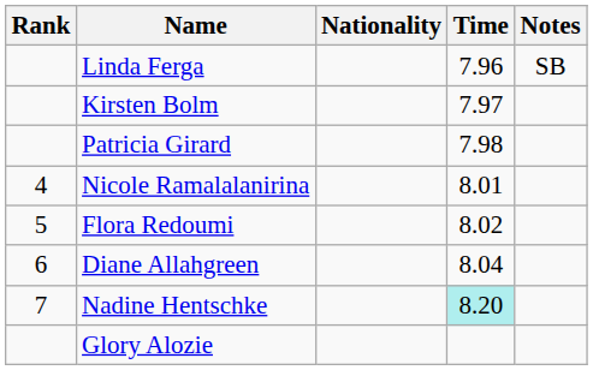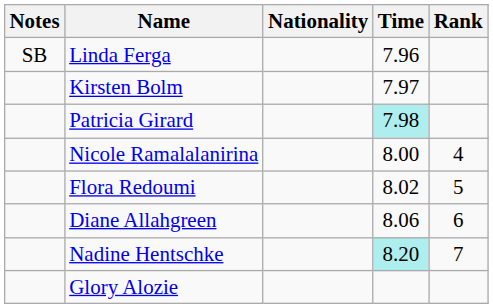columns swapped: Rank <-> Notes
Patricia Girard | Time: no background -> paleturquoise background
Nicole Ramalalanirina | Time: 8.01 -> 8.00
Diane Allahgreen | Time: 8.04 -> 8.06
